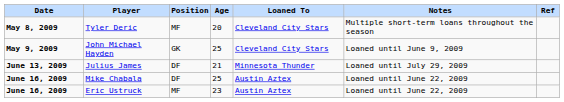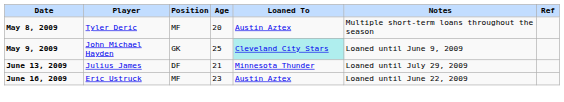Tyler Deric | Loaned To: Cleveland City Stars -> Austin Aztex
John Michael Hayden | Loaned To: no background -> paleturquoise background
- row: June 16, 2009 | Mike Chabala | DF | 25 | Austin Aztex | Loaned until June 22, 2009
